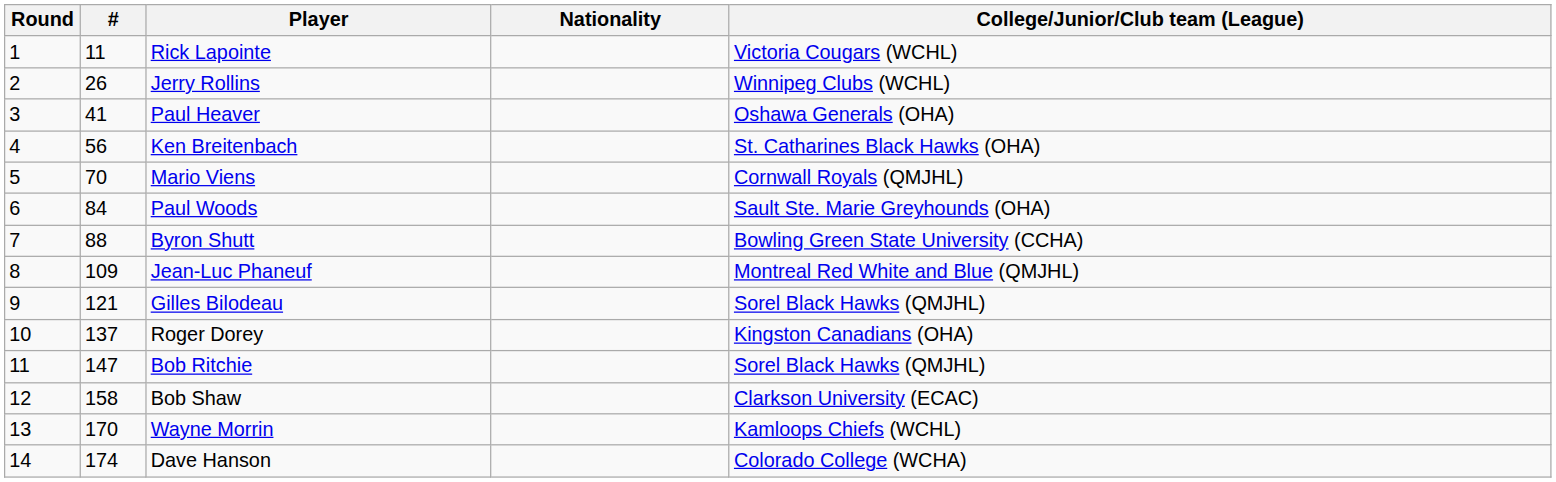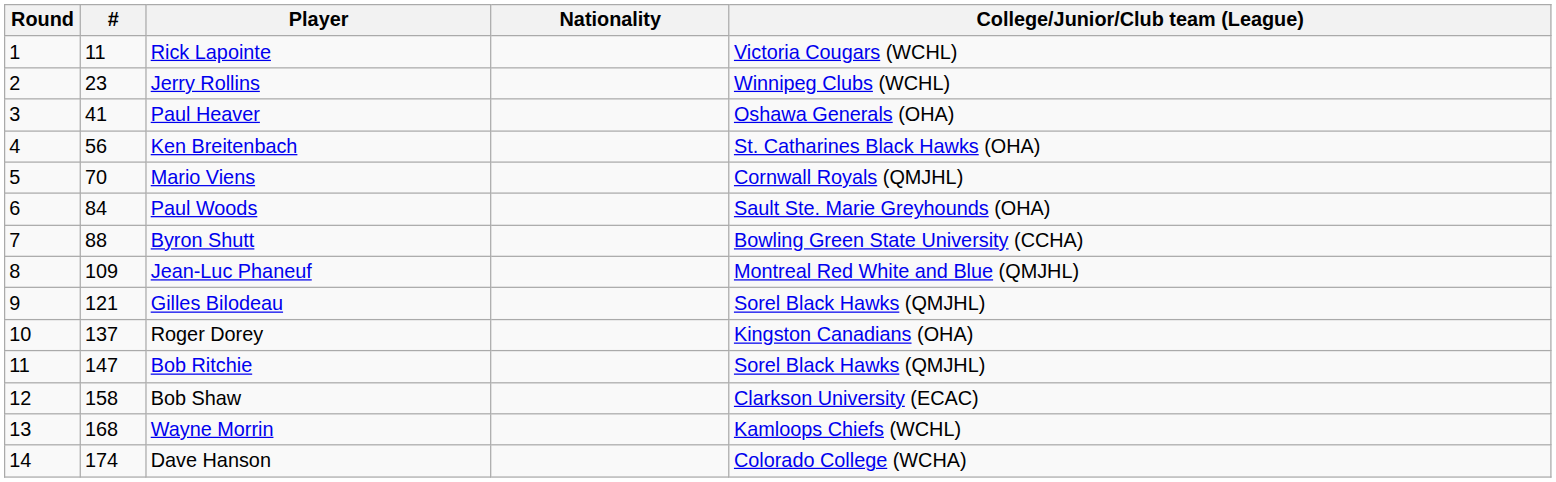Jerry Rollins | #: 26 -> 23
Wayne Morrin | #: 170 -> 168
